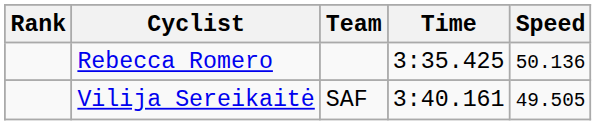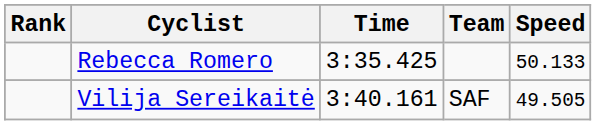columns swapped: Team <-> Time
Rebecca Romero | Speed: 50.136 -> 50.133
